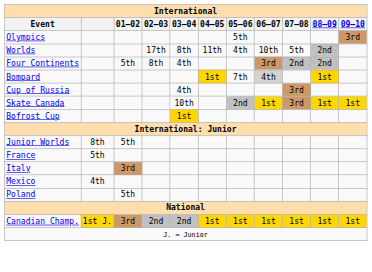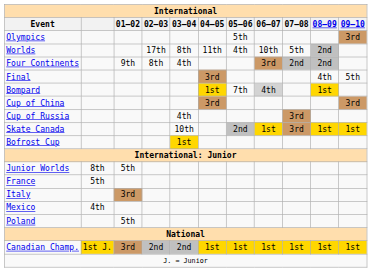Four Continents | 01–02: 5th -> 9th
+ row: Final | 3rd | 4th | 5th
+ row: Cup of China | 3rd | 3rd
